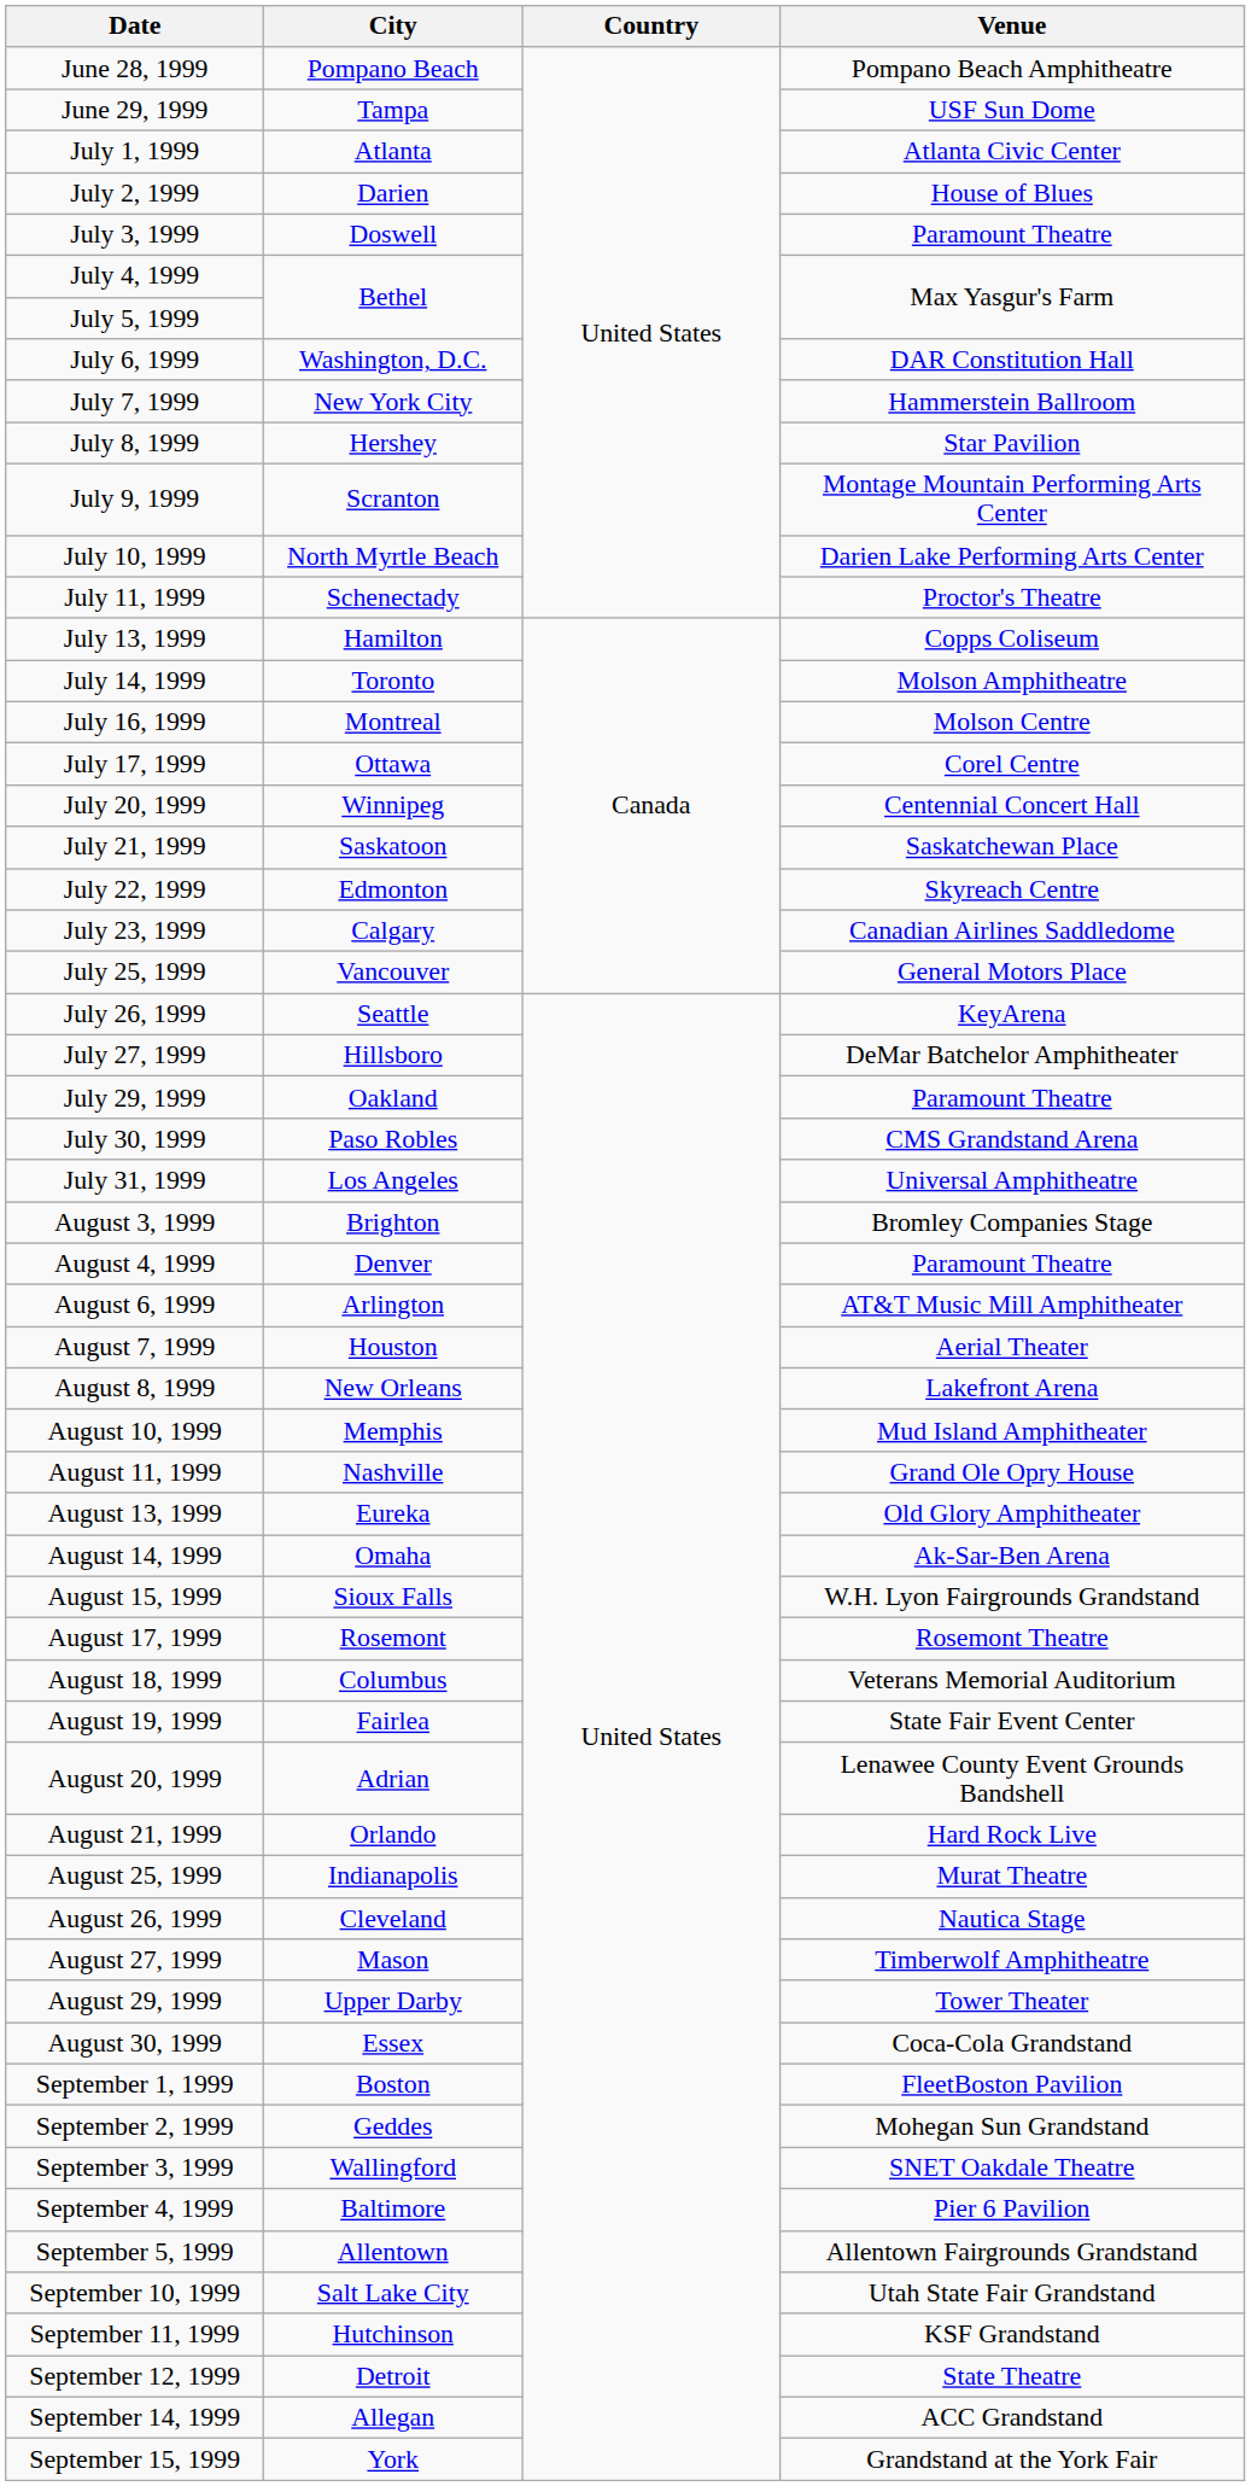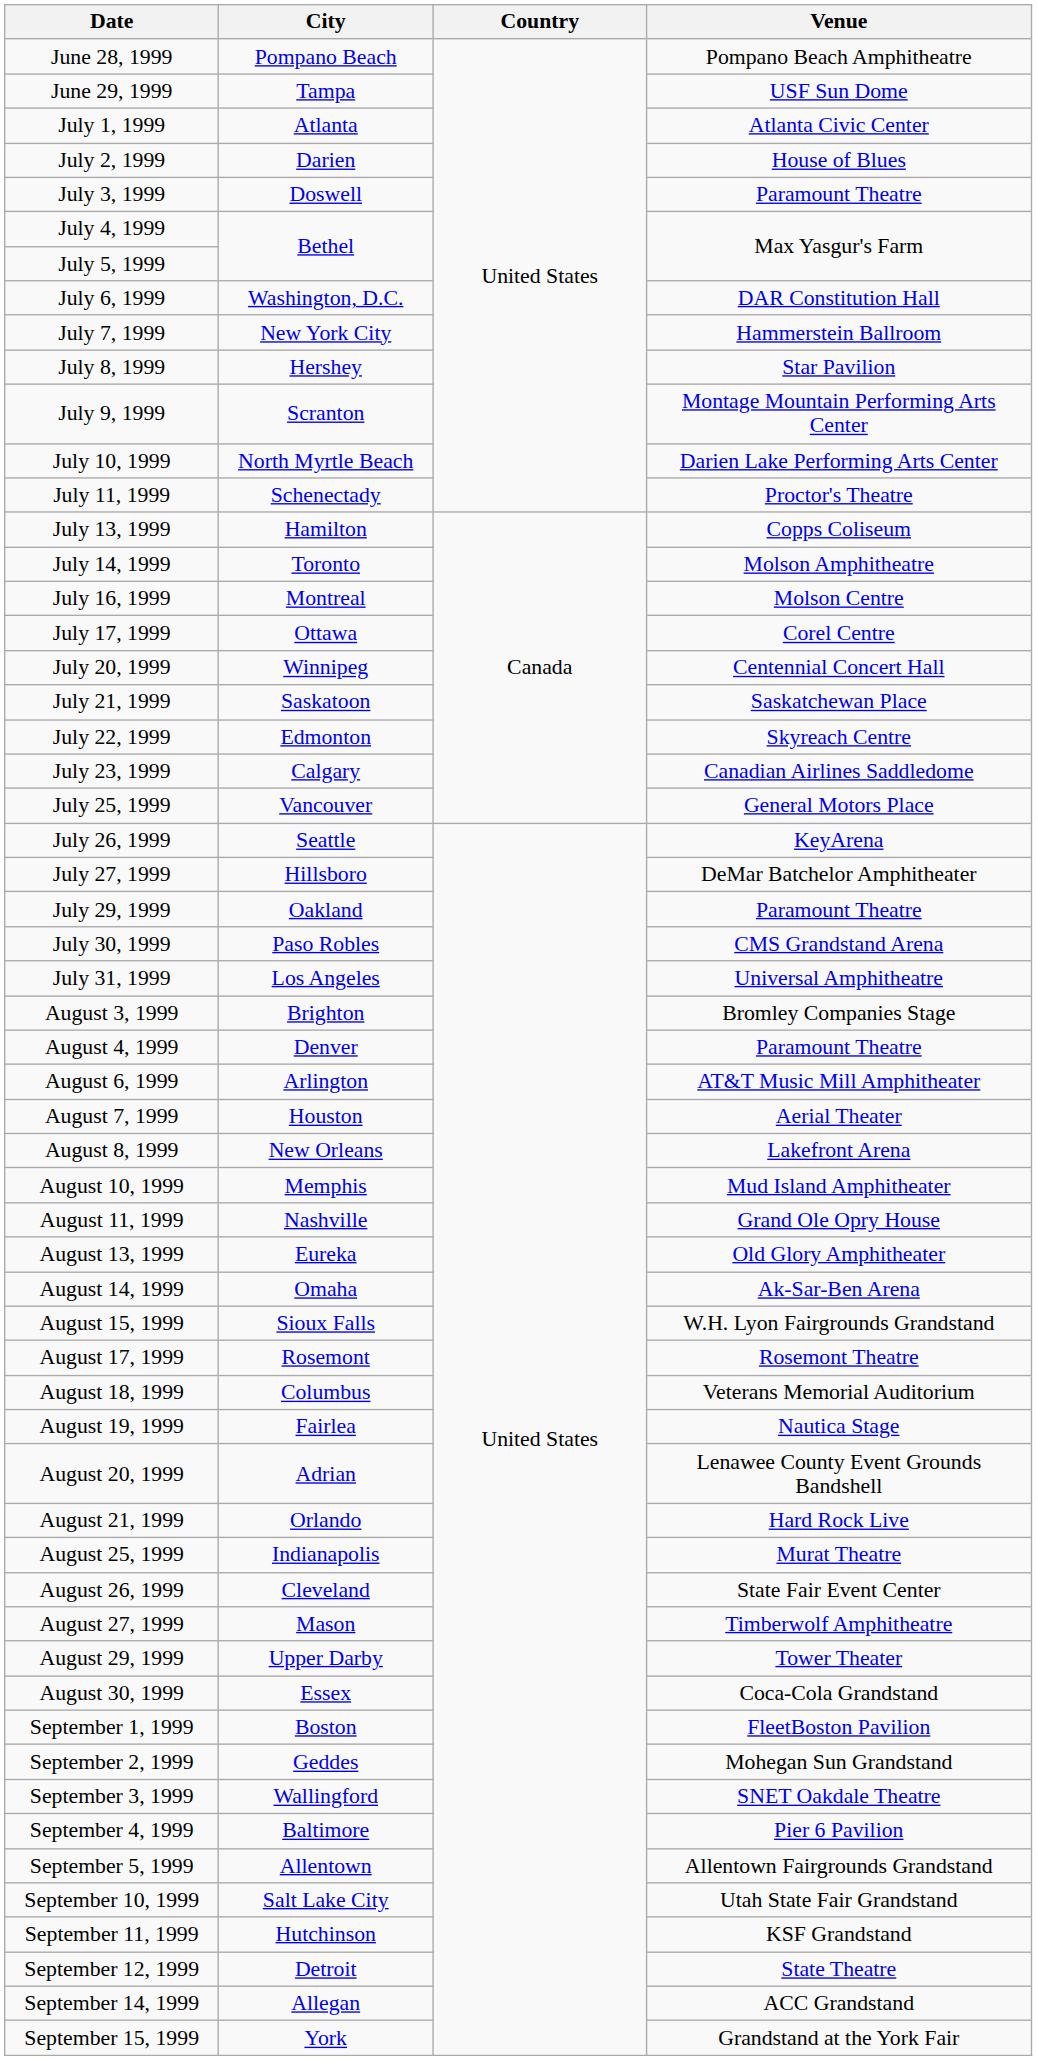August 19, 1999 | Venue: State Fair Event Center -> Nautica Stage
August 26, 1999 | Venue: Nautica Stage -> State Fair Event Center
